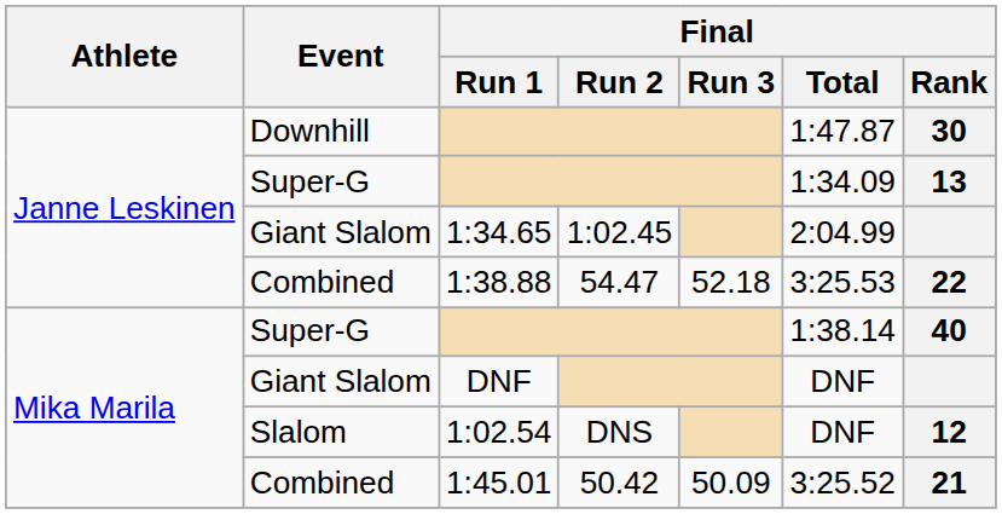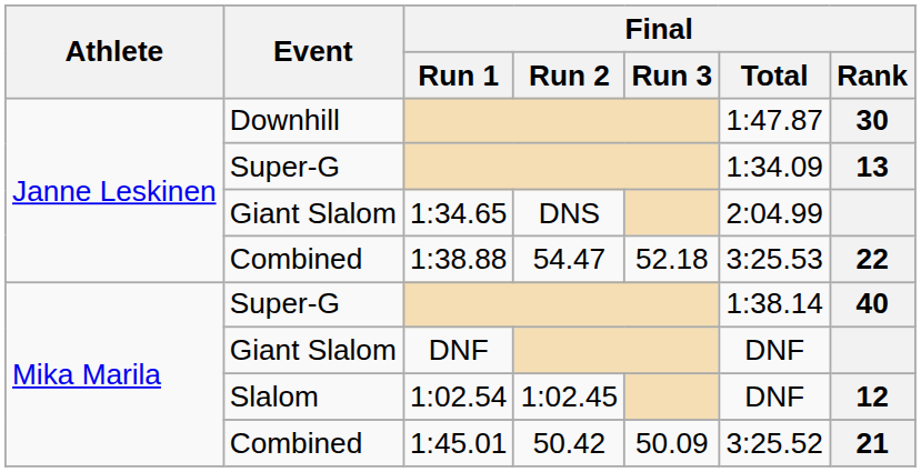1:34.65 | Final / Run 2: 1:02.45 -> DNS
1:02.54 | Final / Run 2: DNS -> 1:02.45
